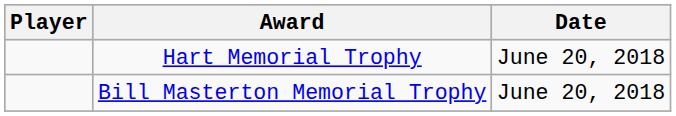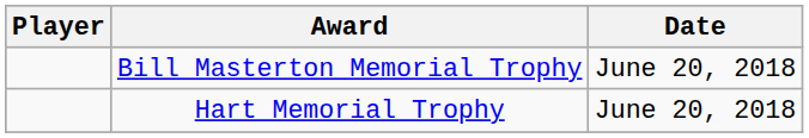rows swapped: Bill Masterton Memorial Trophy <-> Hart Memorial Trophy
